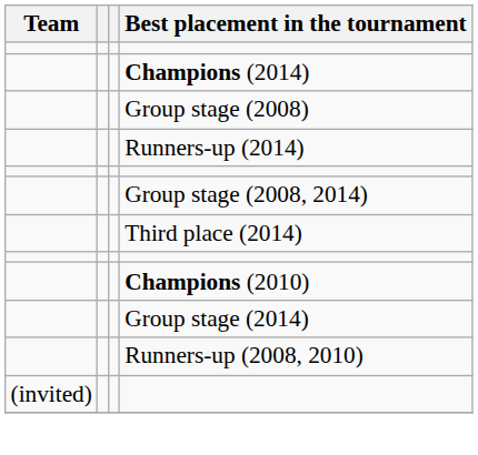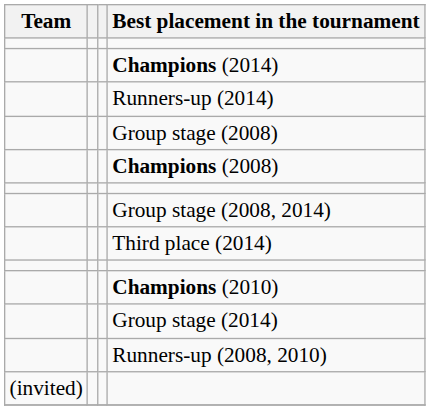rows swapped: Group stage (2008) <-> Runners-up (2014)
+ row: Champions (2008)
